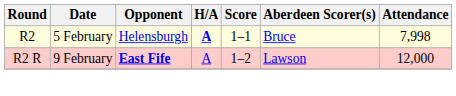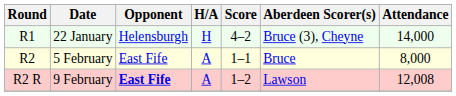+ row: R1 | 22 January | Helensburgh | H | 4–2 | Bruce (3), Cheyne | 14,000
5 February | Opponent: Helensburgh -> East Fife
5 February | H/A: bold -> normal
5 February | Attendance: 7,998 -> 8,000
9 February | Attendance: 12,000 -> 12,008
